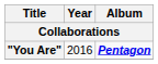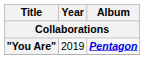"You Are" | Year: 2016 -> 2019
